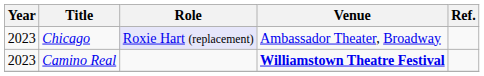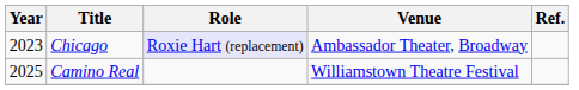Camino Real | Year: 2023 -> 2025
Camino Real | Venue: bold -> normal
